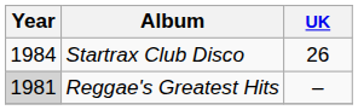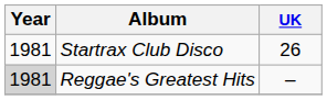Startrax Club Disco | Year: 1984 -> 1981
